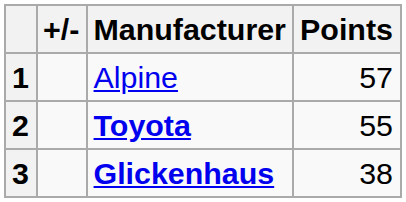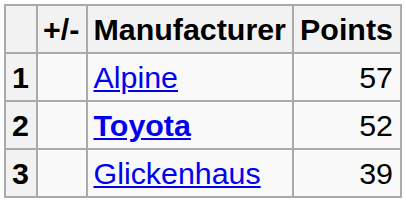2 | Points: 55 -> 52
3 | Manufacturer: bold -> normal
3 | Points: 38 -> 39
